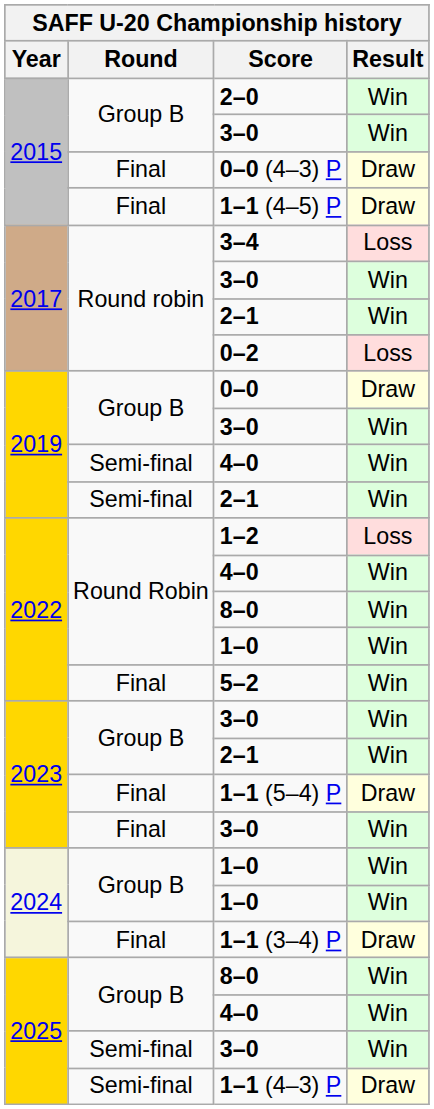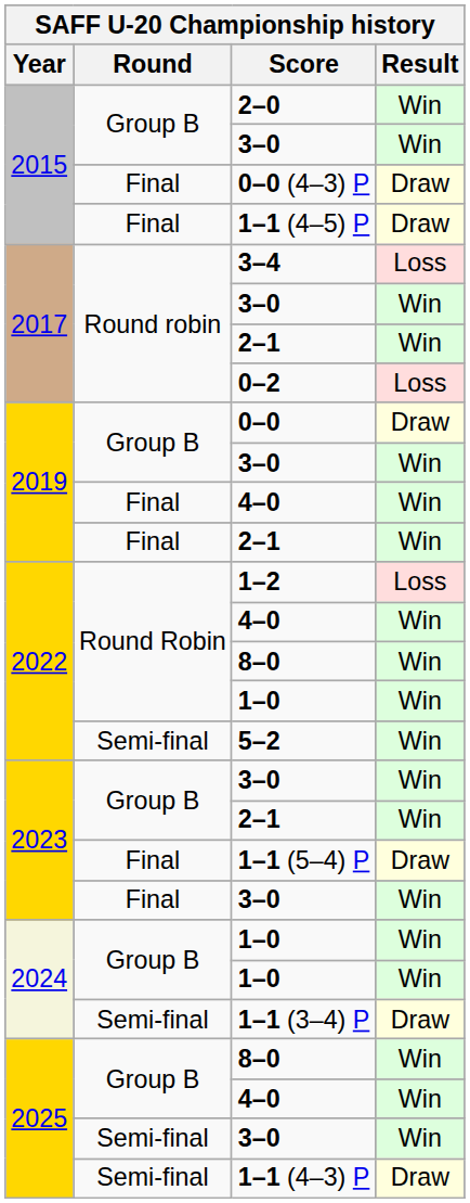2019 / 4–0 | Round: Semi-final -> Final
2019 / 2–1 | Round: Semi-final -> Final
5–2 | Round: Final -> Semi-final
1–1 (3–4) P | Round: Final -> Semi-final
